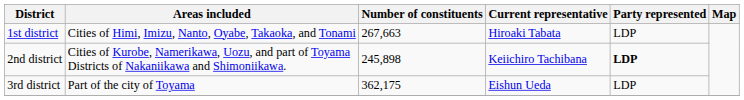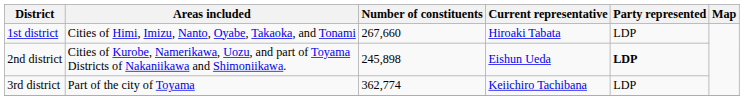1st district | Number of constituents: 267,663 -> 267,660
2nd district | Current representative: Keiichiro Tachibana -> Eishun Ueda
3rd district | Number of constituents: 362,175 -> 362,774
3rd district | Current representative: Eishun Ueda -> Keiichiro Tachibana
